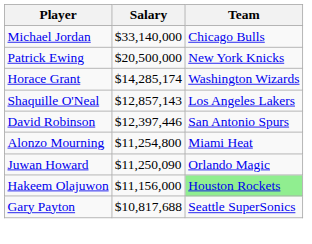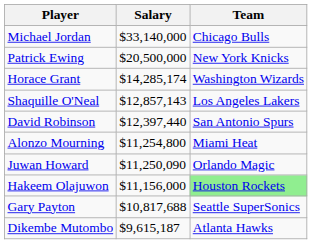David Robinson | Salary: $12,397,446 -> $12,397,440
+ row: Dikembe Mutombo | $9,615,187 | Atlanta Hawks
